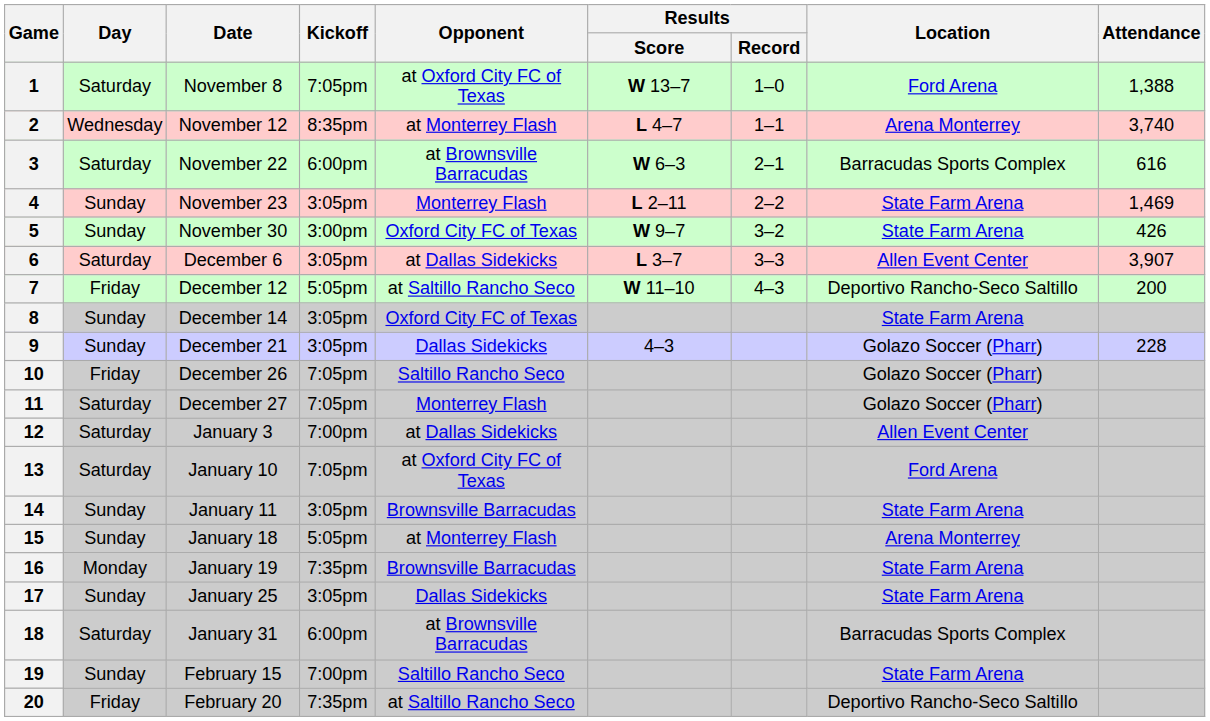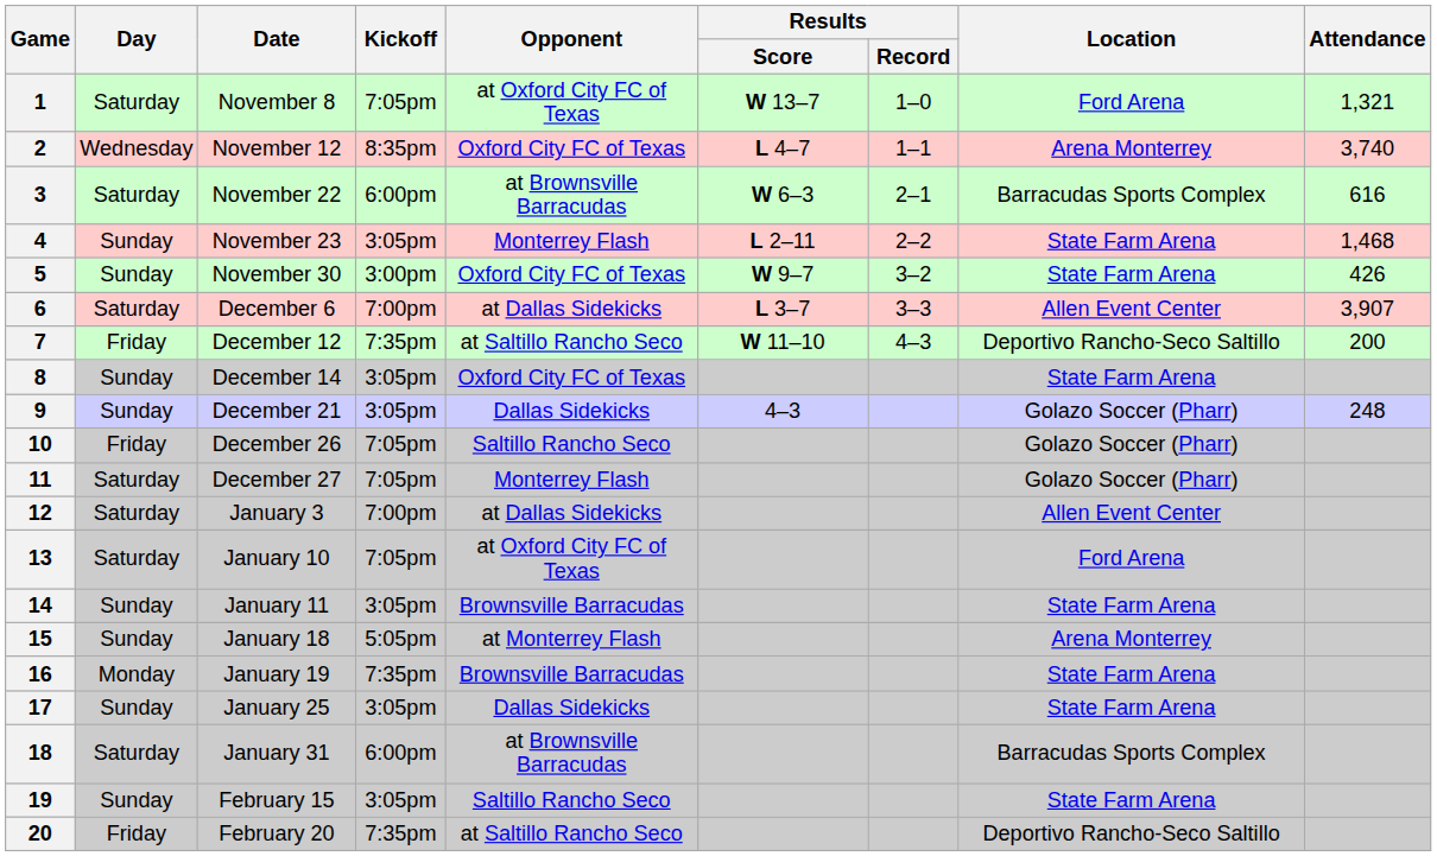1 | Attendance: 1,388 -> 1,321
2 | Opponent: at Monterrey Flash -> Oxford City FC of Texas
4 | Attendance: 1,469 -> 1,468
6 | Kickoff: 3:05pm -> 7:00pm
7 | Kickoff: 5:05pm -> 7:35pm
9 | Attendance: 228 -> 248
19 | Kickoff: 7:00pm -> 3:05pm
